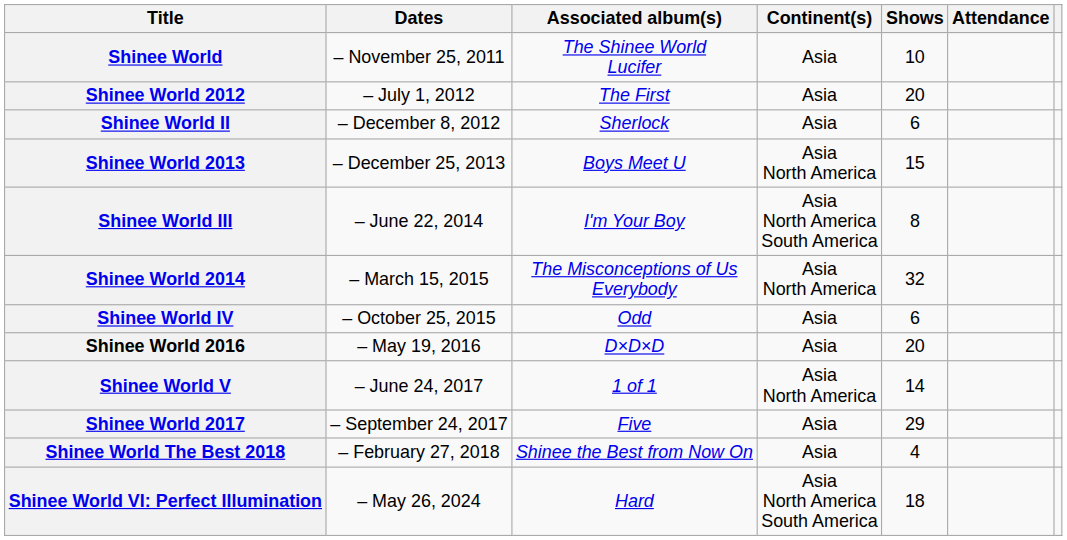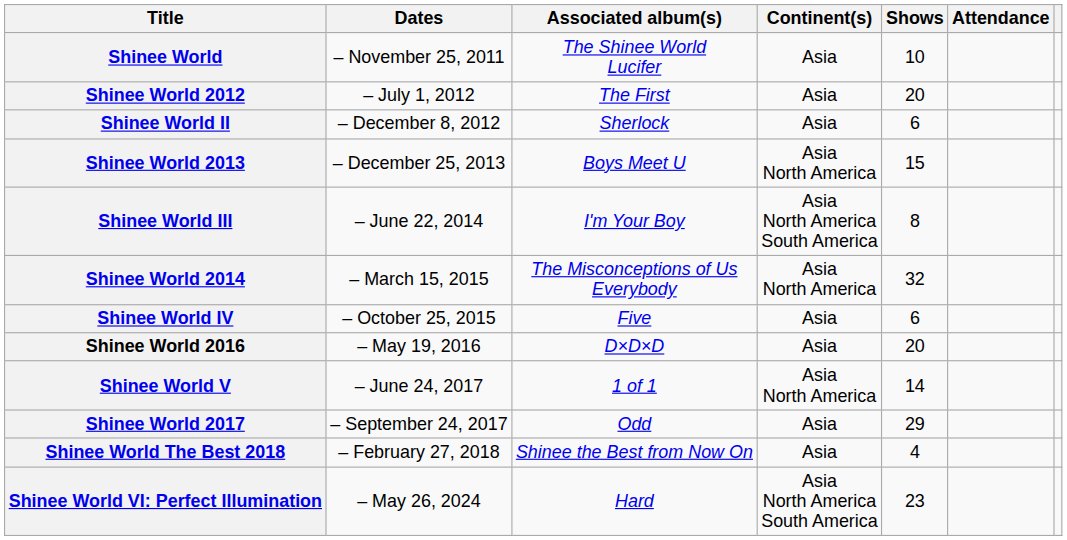Shinee World IV | Associated album(s): Odd -> Five
Shinee World 2017 | Associated album(s): Five -> Odd
Shinee World VI: Perfect Illumination | Shows: 18 -> 23
